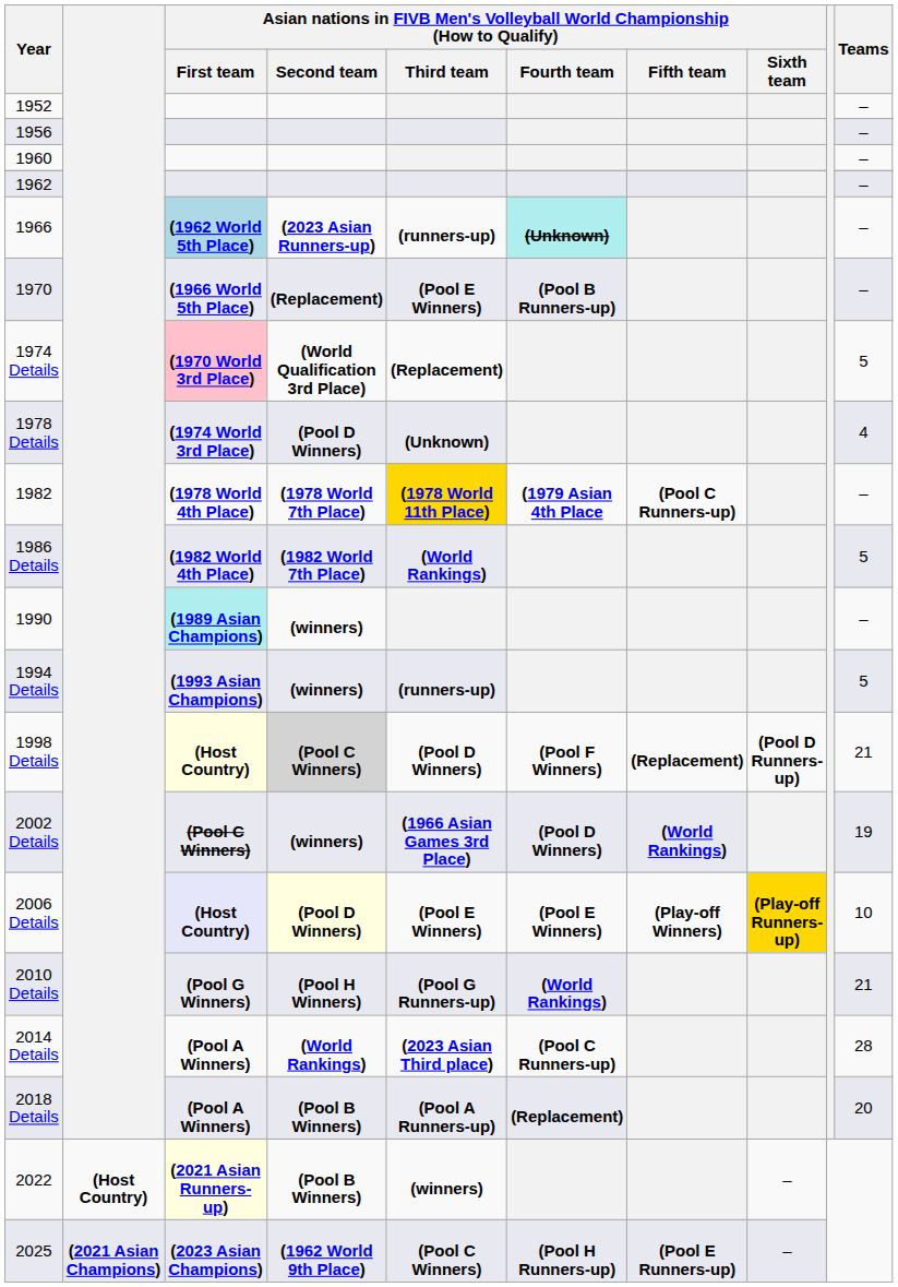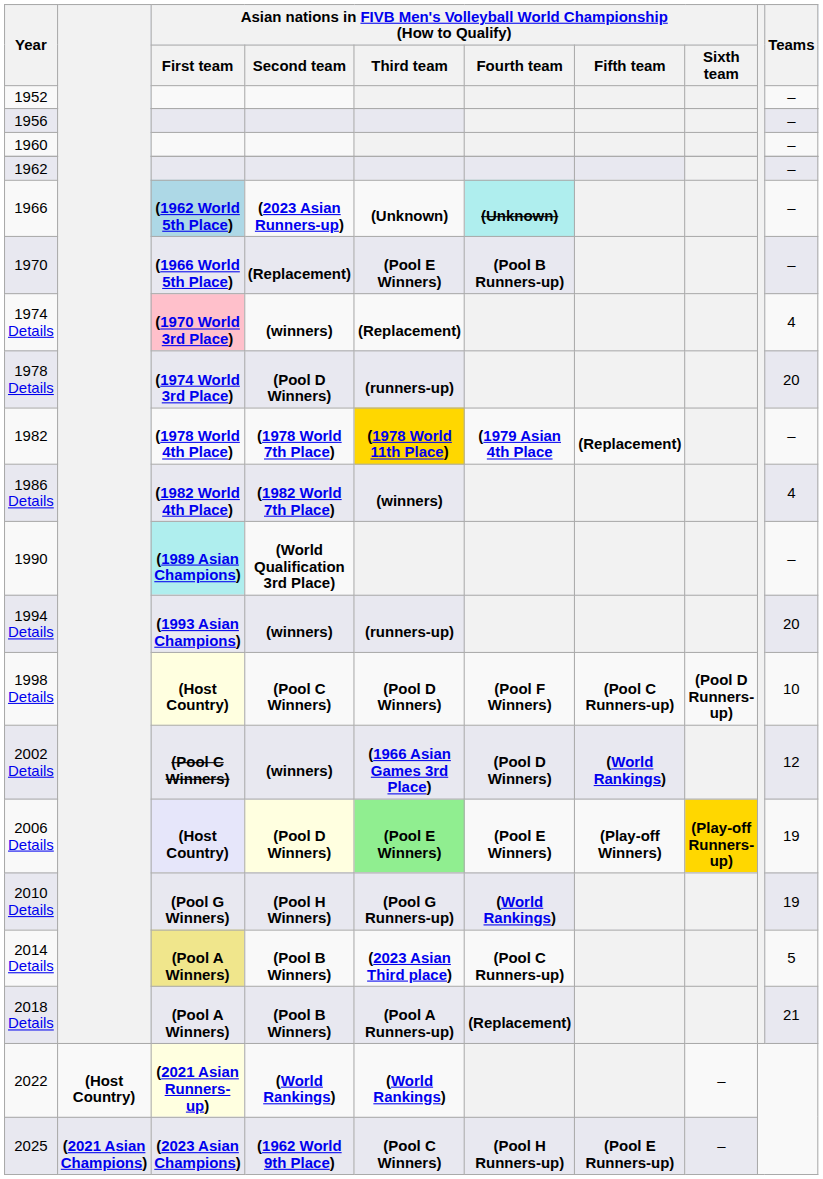1966 | column 5: (runners-up) -> (Unknown)
1974 Details | column 4: (World Qualification 3rd Place) -> (winners)
1974 Details | Teams: 5 -> 4
1978 Details | column 5: (Unknown) -> (runners-up)
1978 Details | Teams: 4 -> 20
1982 | column 7: (Pool C Runners-up) -> (Replacement)
1986 Details | column 5: (World Rankings) -> (winners)
1986 Details | Teams: 5 -> 4
1990 | column 4: (winners) -> (World Qualification 3rd Place)
1994 Details | Teams: 5 -> 20
1998 Details | column 4: lightgrey background -> no background
1998 Details | column 7: (Replacement) -> (Pool C Runners-up)
1998 Details | Teams: 21 -> 10
2002 Details | Teams: 19 -> 12
2006 Details | column 5: no background -> lightgreen background
2006 Details | Teams: 10 -> 19
2010 Details | Teams: 21 -> 19
2014 Details | column 3: no background -> khaki background
2014 Details | column 4: (World Rankings) -> (Pool B Winners)
2014 Details | Teams: 28 -> 5
2018 Details | Teams: 20 -> 21
2022 | column 4: (Pool B Winners) -> (World Rankings)
2022 | column 5: (winners) -> (World Rankings)
